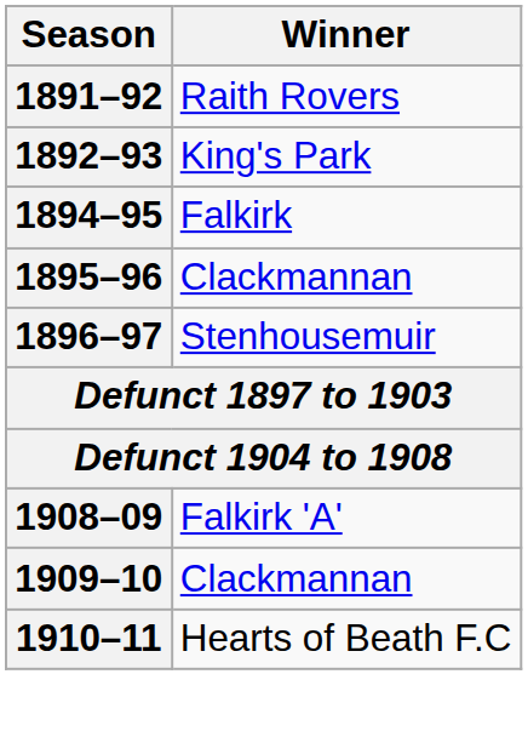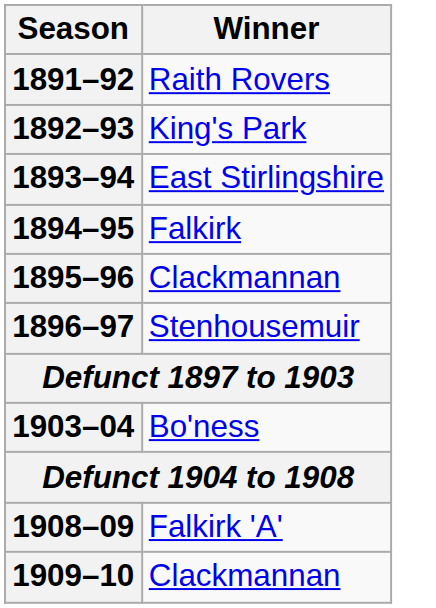+ row: 1893–94 | East Stirlingshire
+ row: 1903–04 | Bo'ness
- row: 1910–11 | Hearts of Beath F.C
